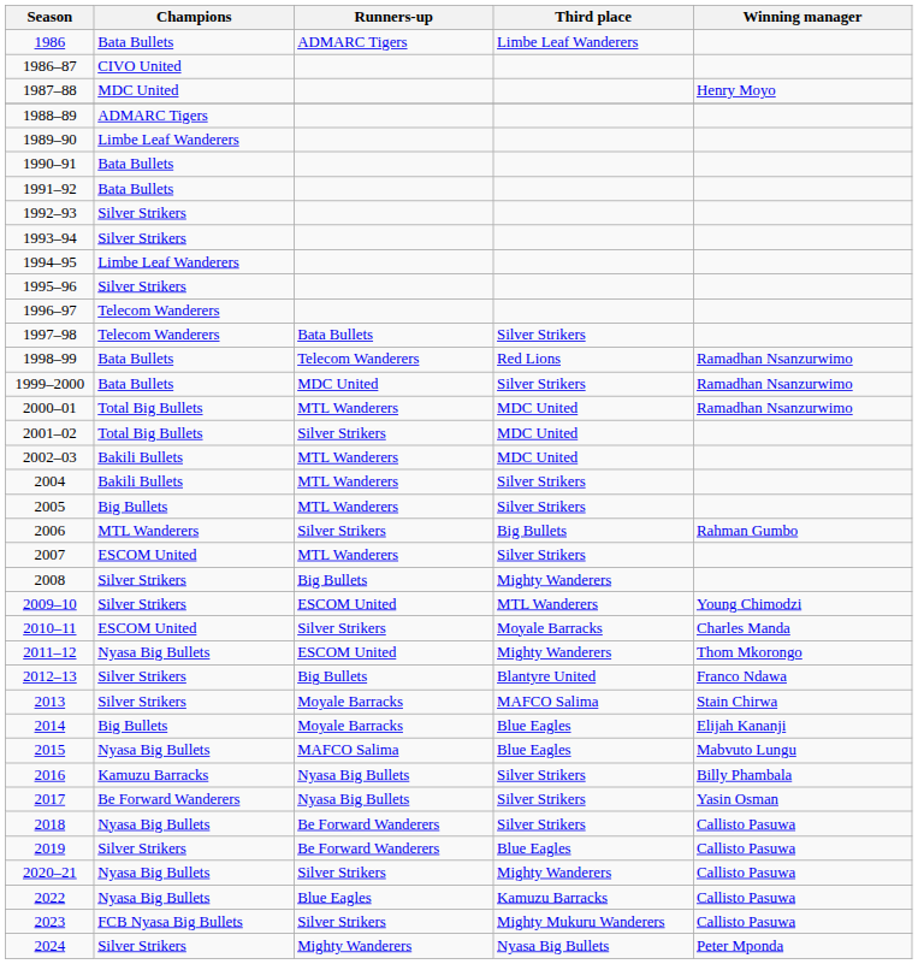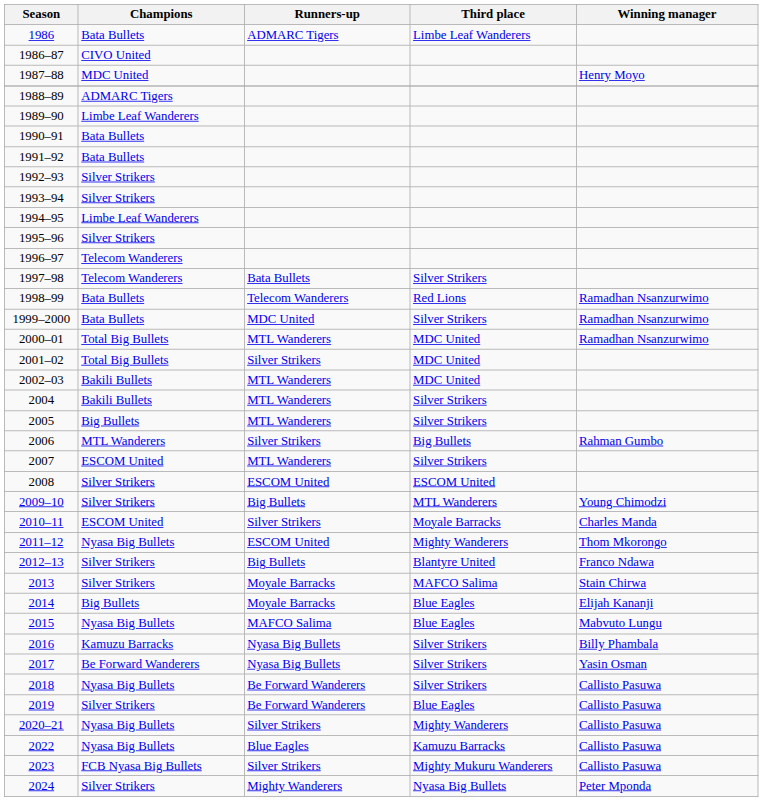2008 | Runners-up: Big Bullets -> ESCOM United
2008 | Third place: Mighty Wanderers -> ESCOM United
2009–10 | Runners-up: ESCOM United -> Big Bullets
